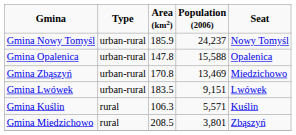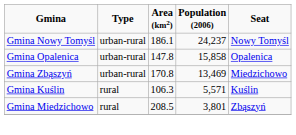Gmina Nowy Tomyśl | Area (km2): 185.9 -> 186.1
Gmina Opalenica | Population (2006): 15,588 -> 15,858
- row: Gmina Lwówek | urban-rural | 183.5 | 9,151 | Lwówek
